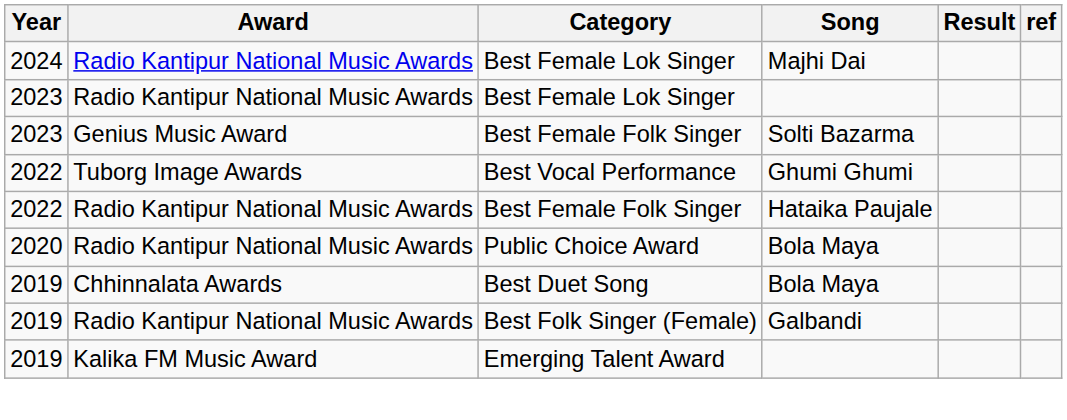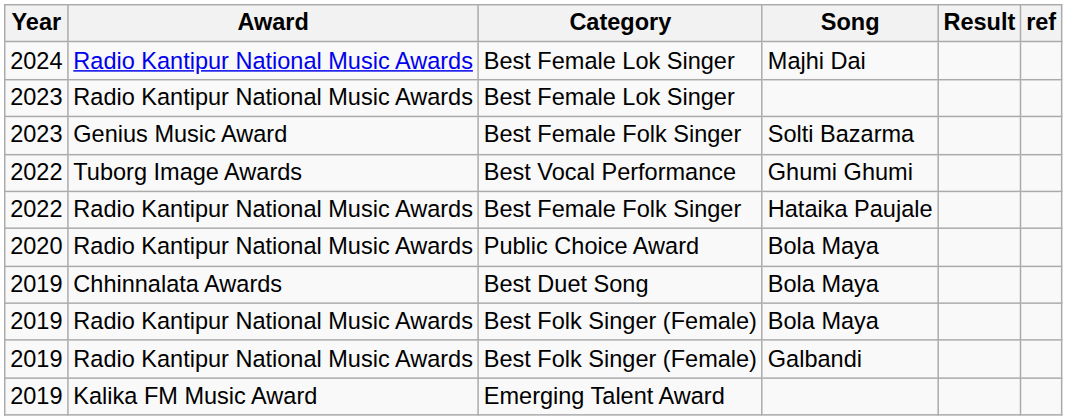+ row: 2019 | Radio Kantipur National Music Awards | Best Folk Singer (Female) | Bola Maya
